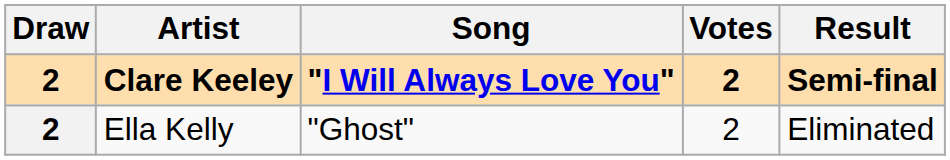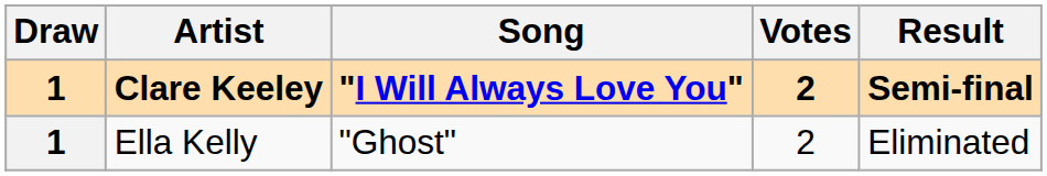Clare Keeley | Draw: 2 -> 1
Ella Kelly | Draw: 2 -> 1
